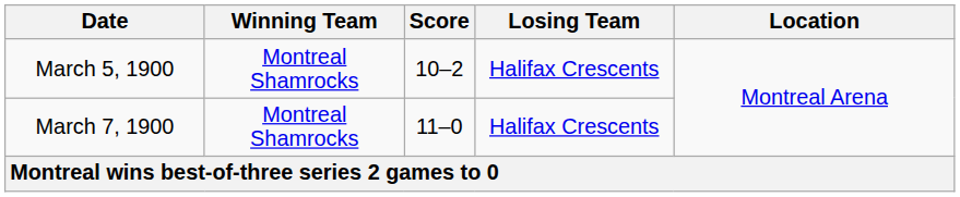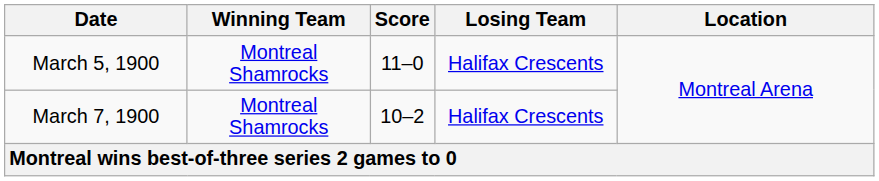March 5, 1900 | Score: 10–2 -> 11–0
March 7, 1900 | Score: 11–0 -> 10–2
